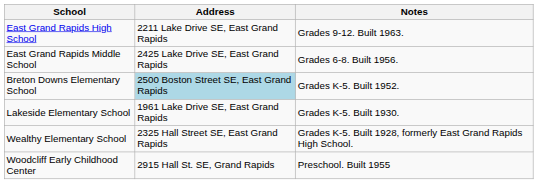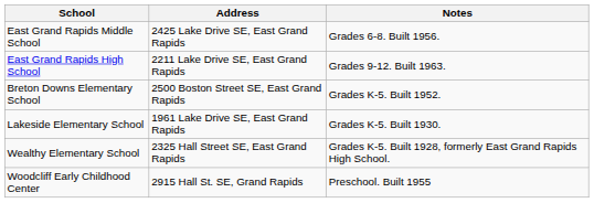rows swapped: East Grand Rapids High School <-> East Grand Rapids Middle School
Breton Downs Elementary School | Address: lightblue background -> no background
